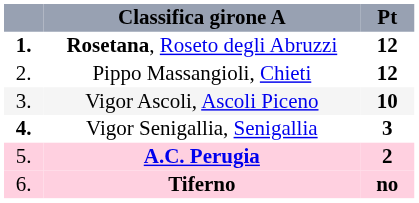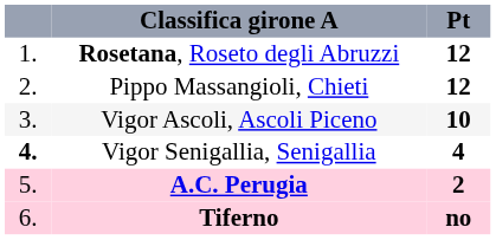Rosetana, Roseto degli Abruzzi | column 1: bold -> normal
Vigor Senigallia, Senigallia | Pt: 3 -> 4
